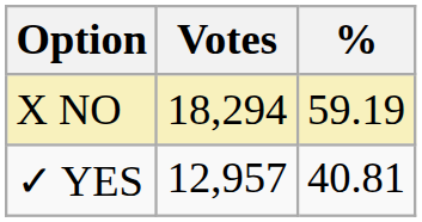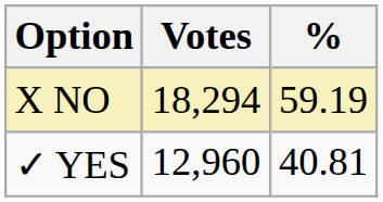✓ YES | Votes: 12,957 -> 12,960
